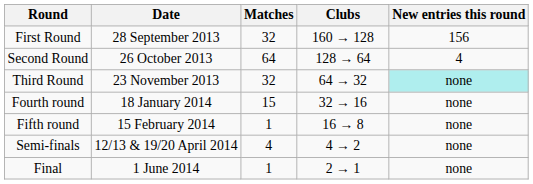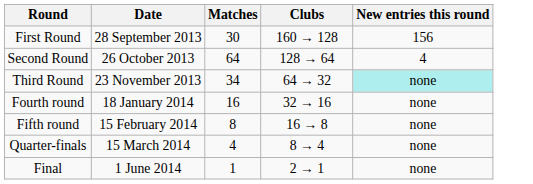First Round | Matches: 32 -> 30
Third Round | Matches: 32 -> 34
Fourth round | Matches: 15 -> 16
Fifth round | Matches: 1 -> 8
+ row: Quarter-finals | 15 March 2014 | 4 | 8 → 4 | none
- row: Semi-finals | 12/13 & 19/20 April 2014 | 4 | 4 → 2 | none
